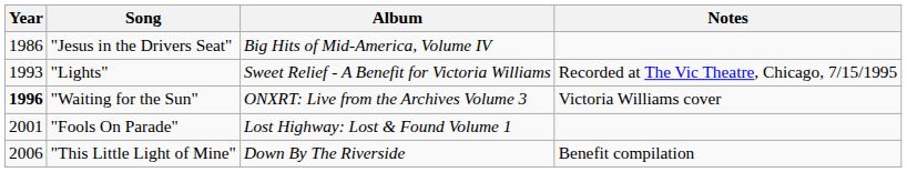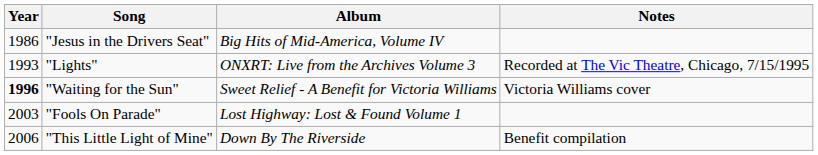"Lights" | Album: Sweet Relief - A Benefit for Victoria Williams -> ONXRT: Live from the Archives Volume 3
"Waiting for the Sun" | Album: ONXRT: Live from the Archives Volume 3 -> Sweet Relief - A Benefit for Victoria Williams
"Fools On Parade" | Year: 2001 -> 2003
